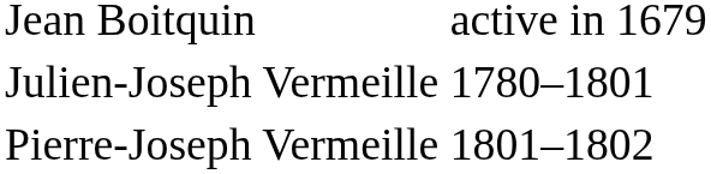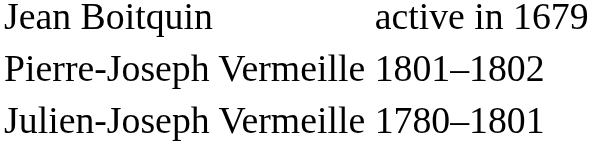rows swapped: Julien-Joseph Vermeille <-> Pierre-Joseph Vermeille
